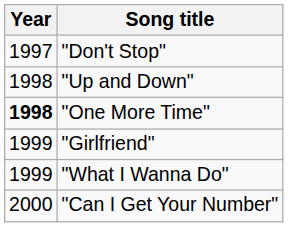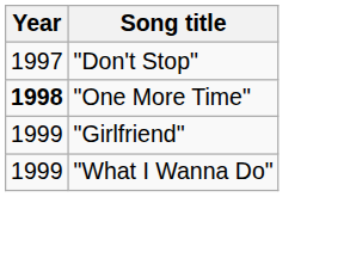- row: 1998 | "Up and Down"
- row: 2000 | "Can I Get Your Number"
